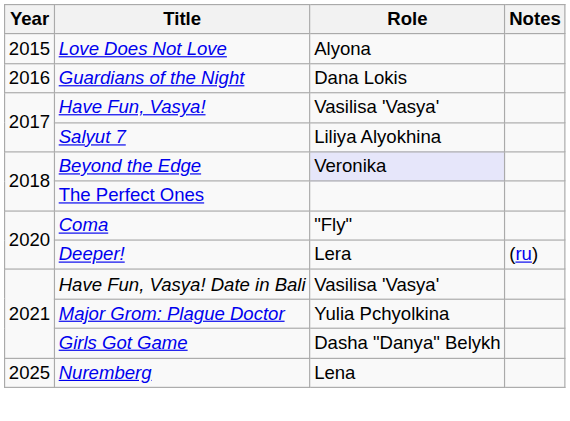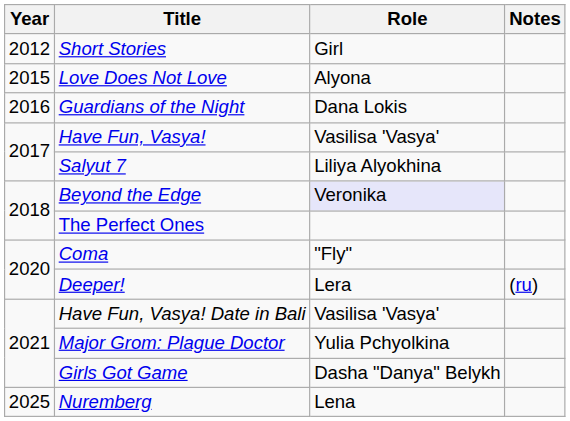+ row: 2012 | Short Stories | Girl
